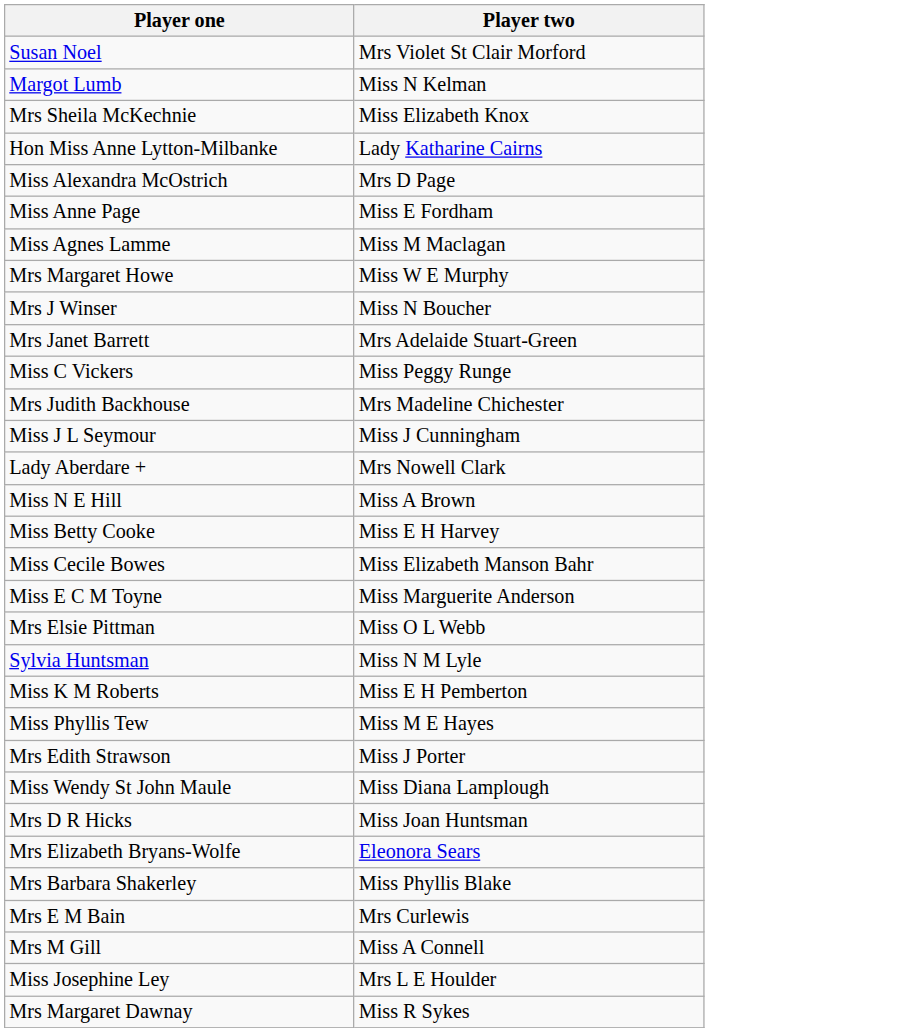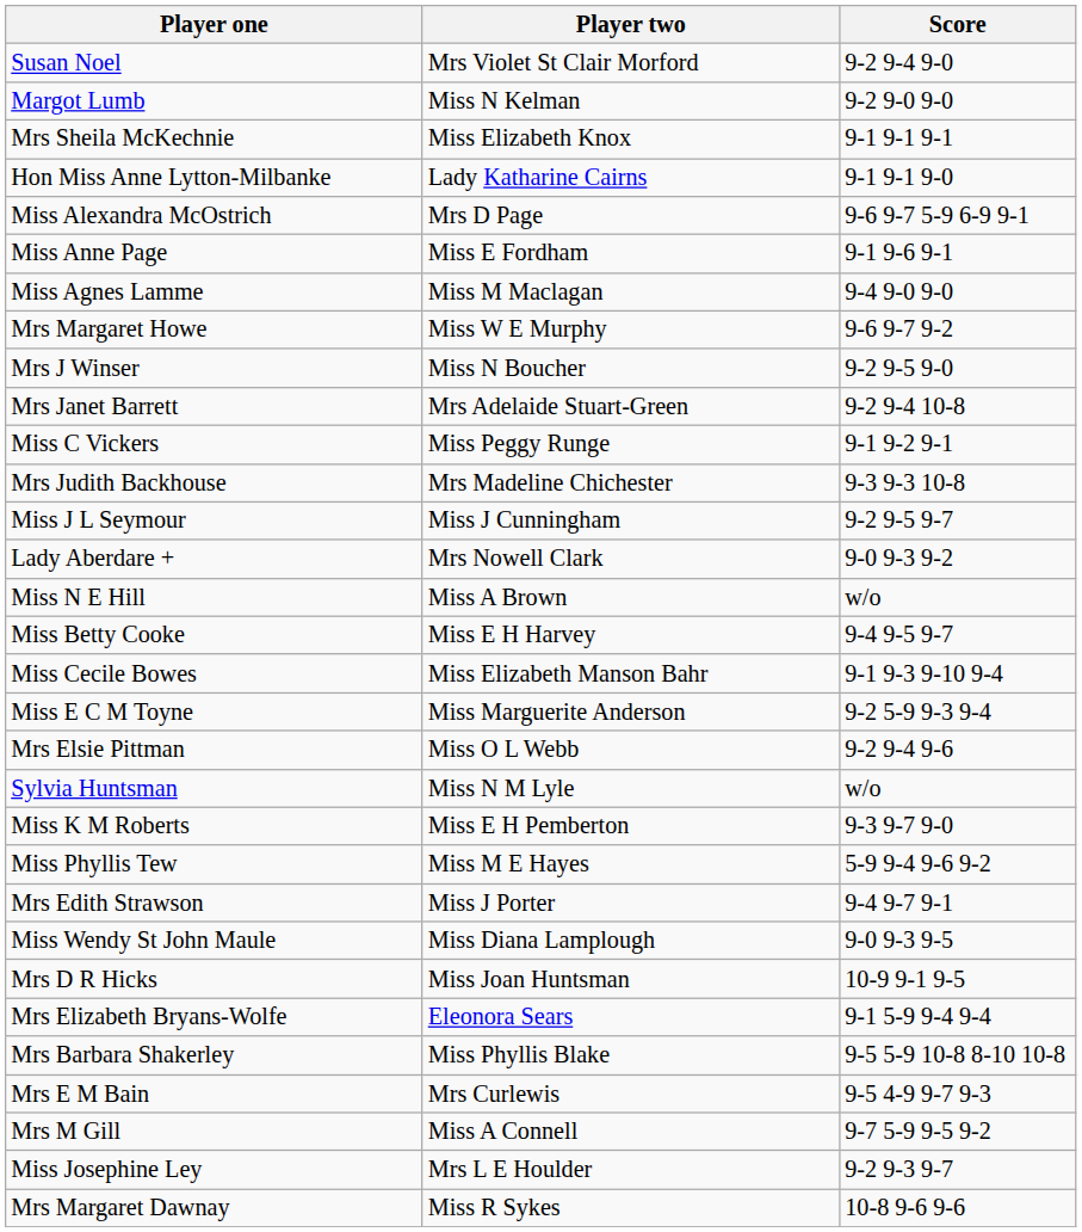+ column: Score | 9-2 9-4 9-0 | 9-2 9-0 9-0 | 9-1 9-1 9-1 | 9-1 9-1 9-0 | 9-6 9-7 5-9 6-9 9-1 | 9-1 9-6 9-1 | 9-4 9-0 9-0 | 9-6 9-7 9-2 | 9-2 9-5 9-0 | 9-2 9-4 10-8 | 9-1 9-2 9-1 | 9-3 9-3 10-8 | 9-2 9-5 9-7 | 9-0 9-3 9-2 | w/o | 9-4 9-5 9-7 | 9-1 9-3 9-10 9-4 | 9-2 5-9 9-3 9-4 | 9-2 9-4 9-6 | w/o | 9-3 9-7 9-0 | 5-9 9-4 9-6 9-2 | 9-4 9-7 9-1 | 9-0 9-3 9-5 | 10-9 9-1 9-5 | 9-1 5-9 9-4 9-4 | 9-5 5-9 10-8 8-10 10-8 | 9-5 4-9 9-7 9-3 | 9-7 5-9 9-5 9-2 | 9-2 9-3 9-7 | 10-8 9-6 9-6
